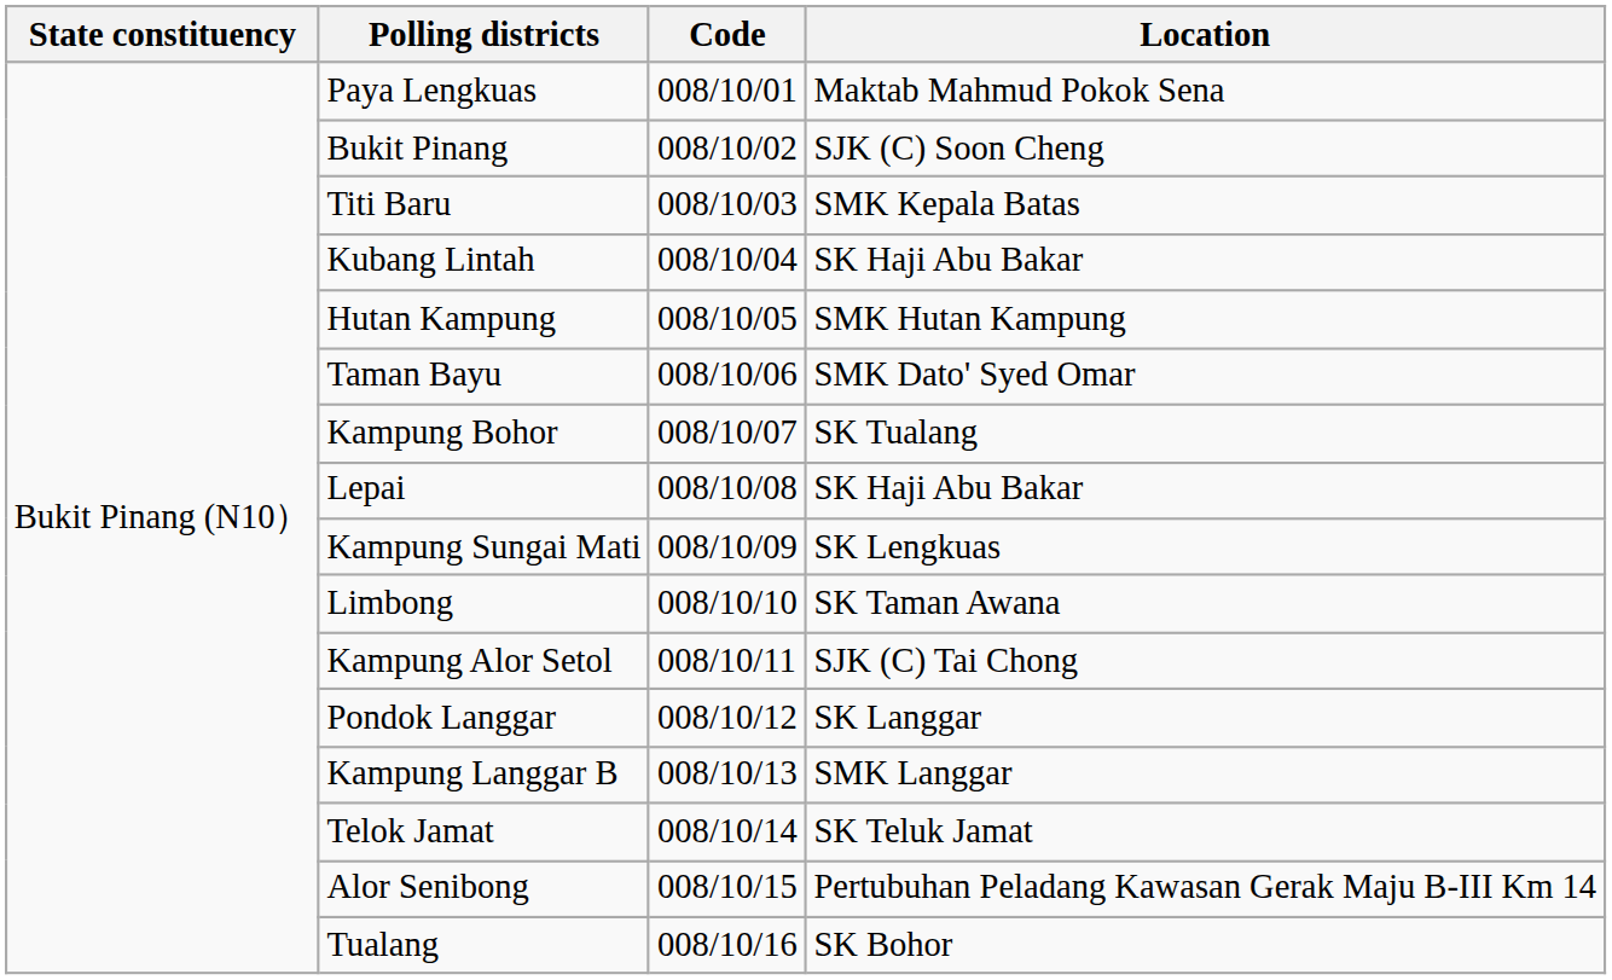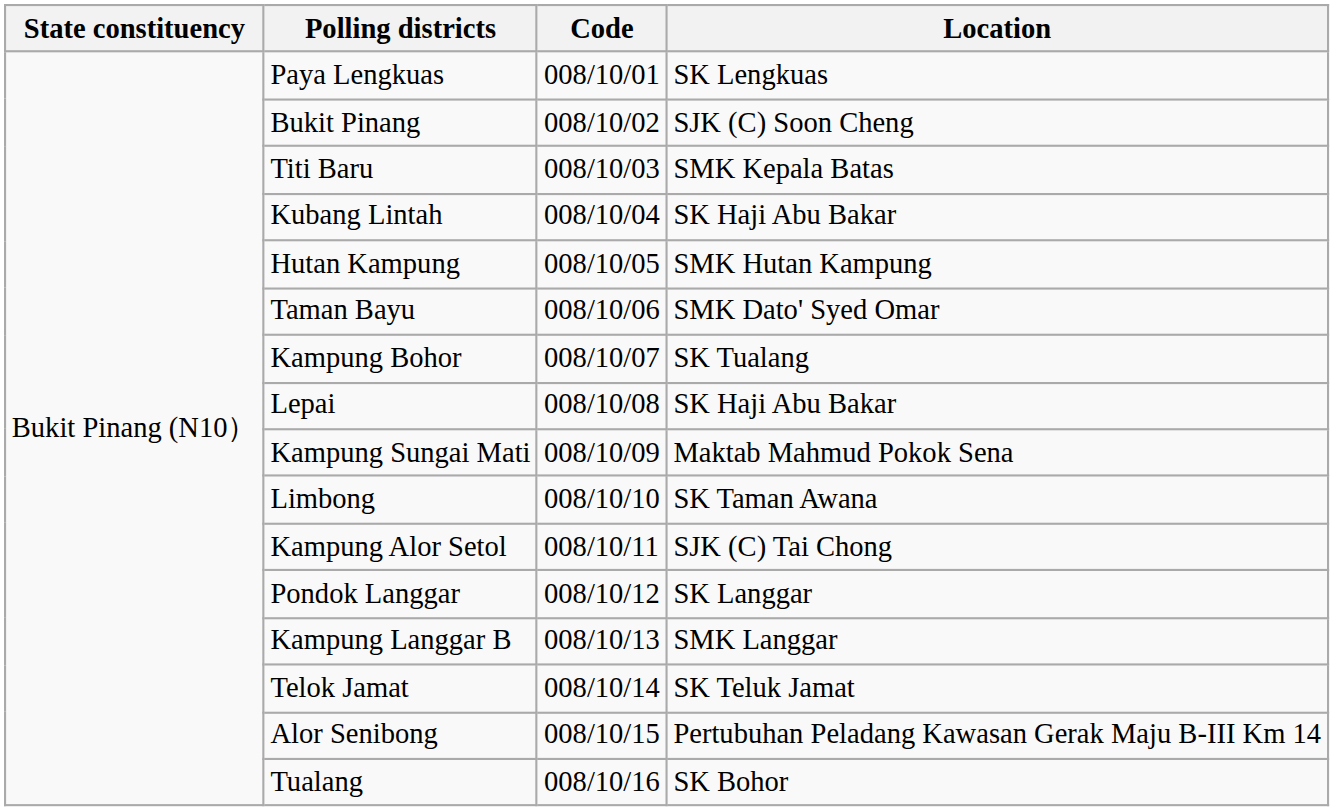Paya Lengkuas | Location: Maktab Mahmud Pokok Sena -> SK Lengkuas
Kampung Sungai Mati | Location: SK Lengkuas -> Maktab Mahmud Pokok Sena
